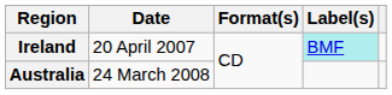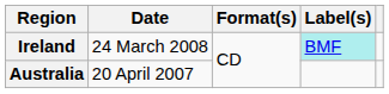Ireland | Date: 20 April 2007 -> 24 March 2008
Australia | Date: 24 March 2008 -> 20 April 2007
